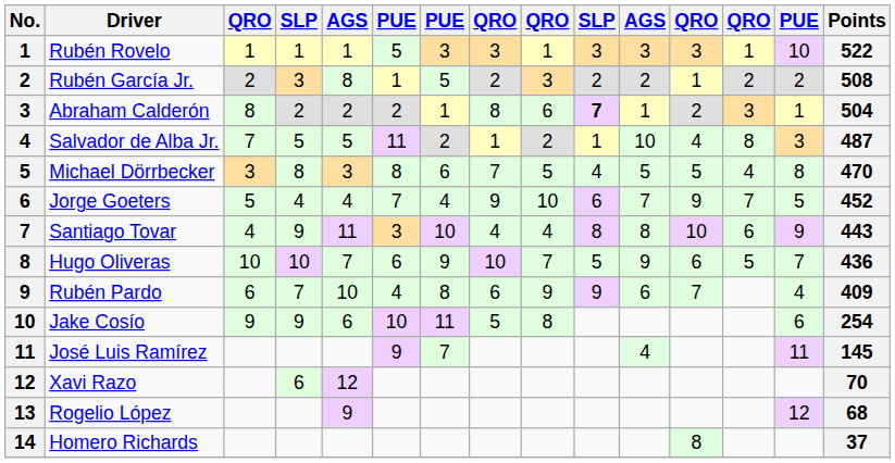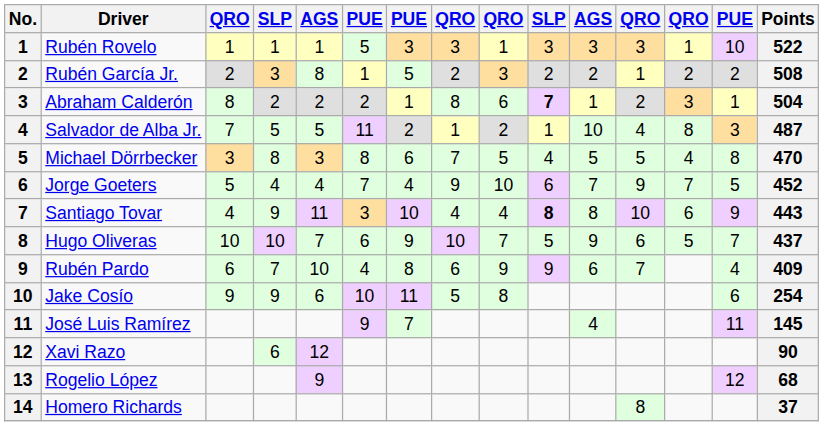Santiago Tovar | column 10: normal -> bold
Hugo Oliveras | Points: 436 -> 437
Xavi Razo | Points: 70 -> 90
